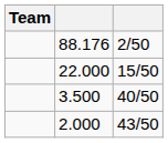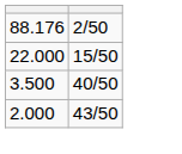- column: Team
